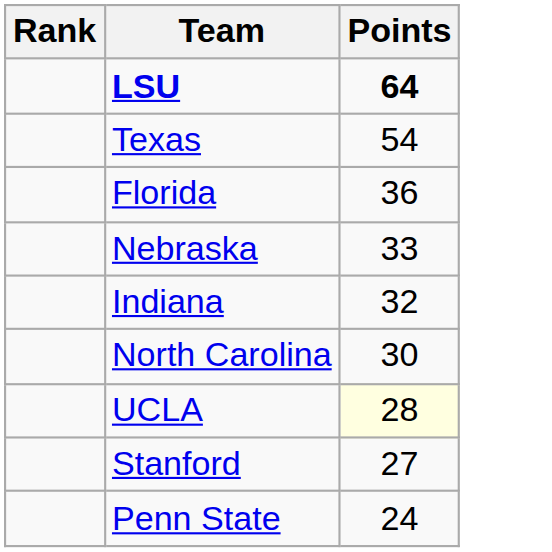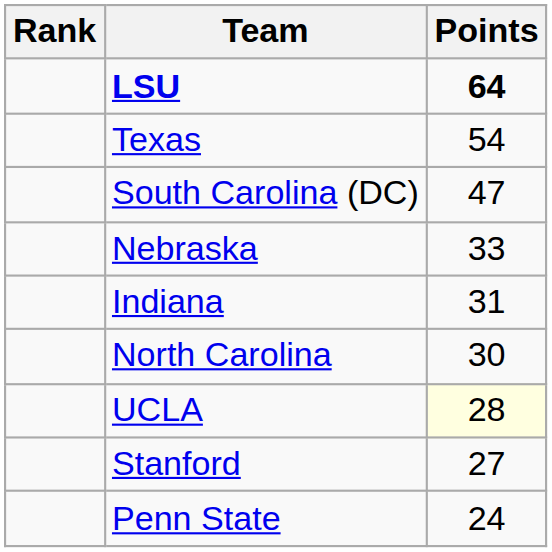+ row: South Carolina (DC) | 47
- row: Florida | 36
Indiana | Points: 32 -> 31
